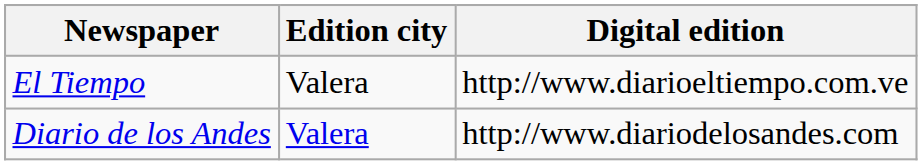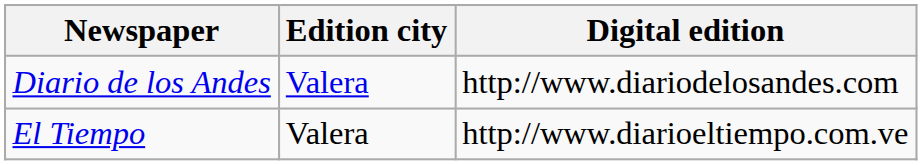rows swapped: Diario de los Andes <-> El Tiempo
